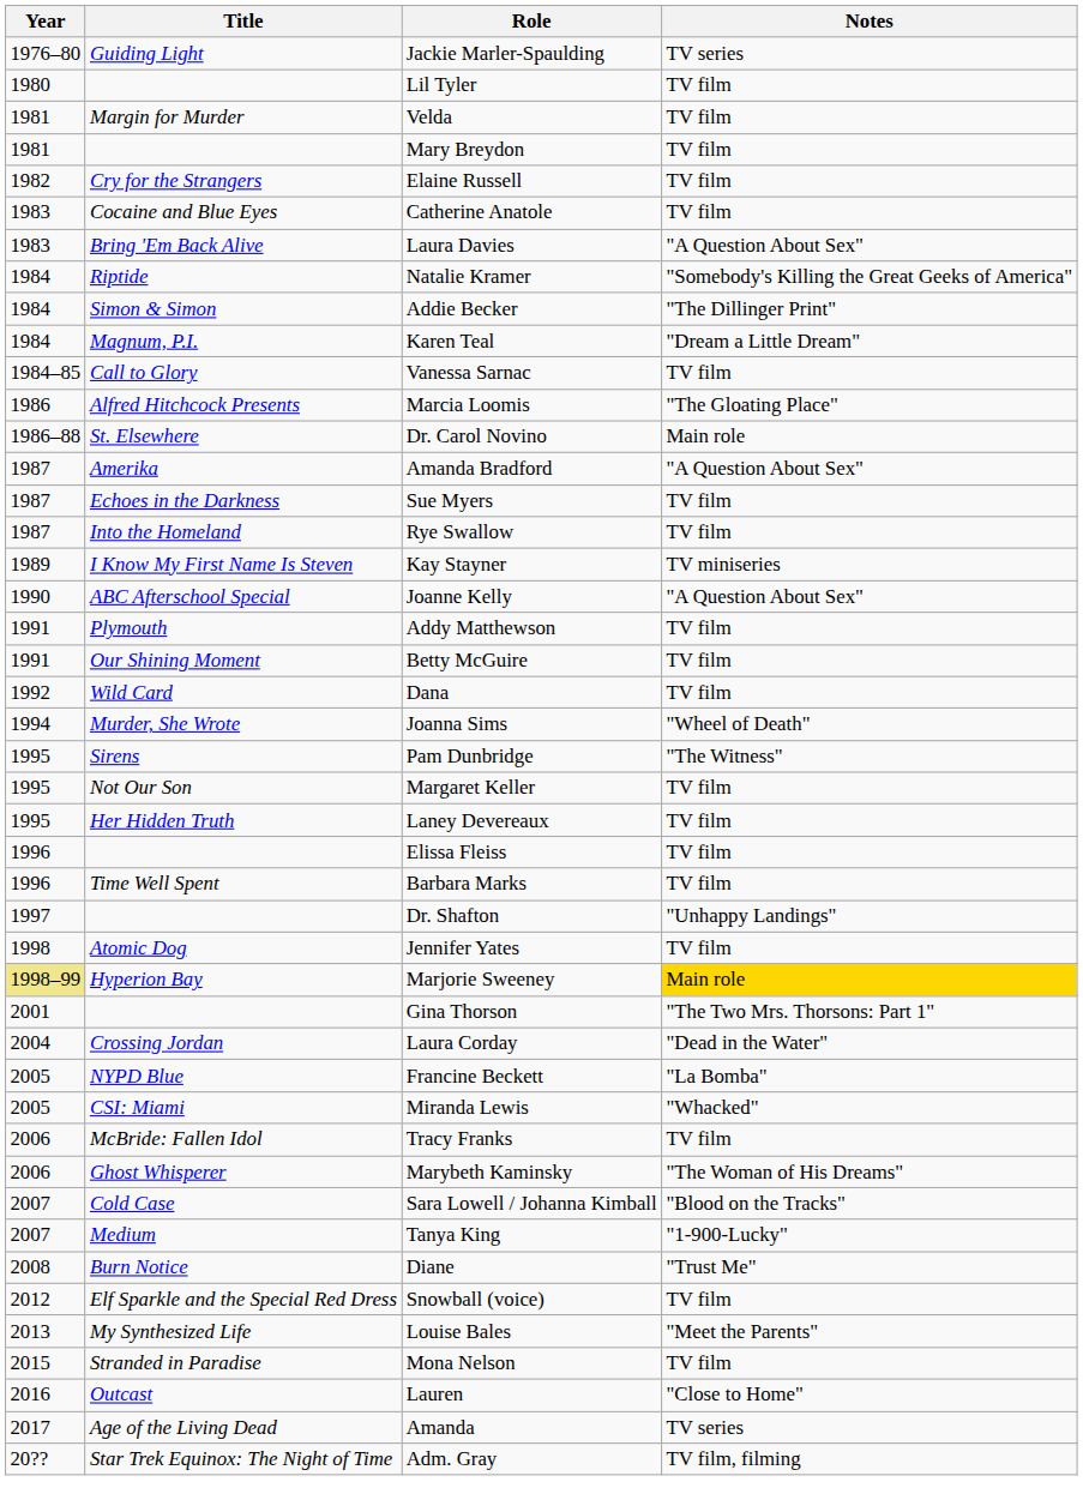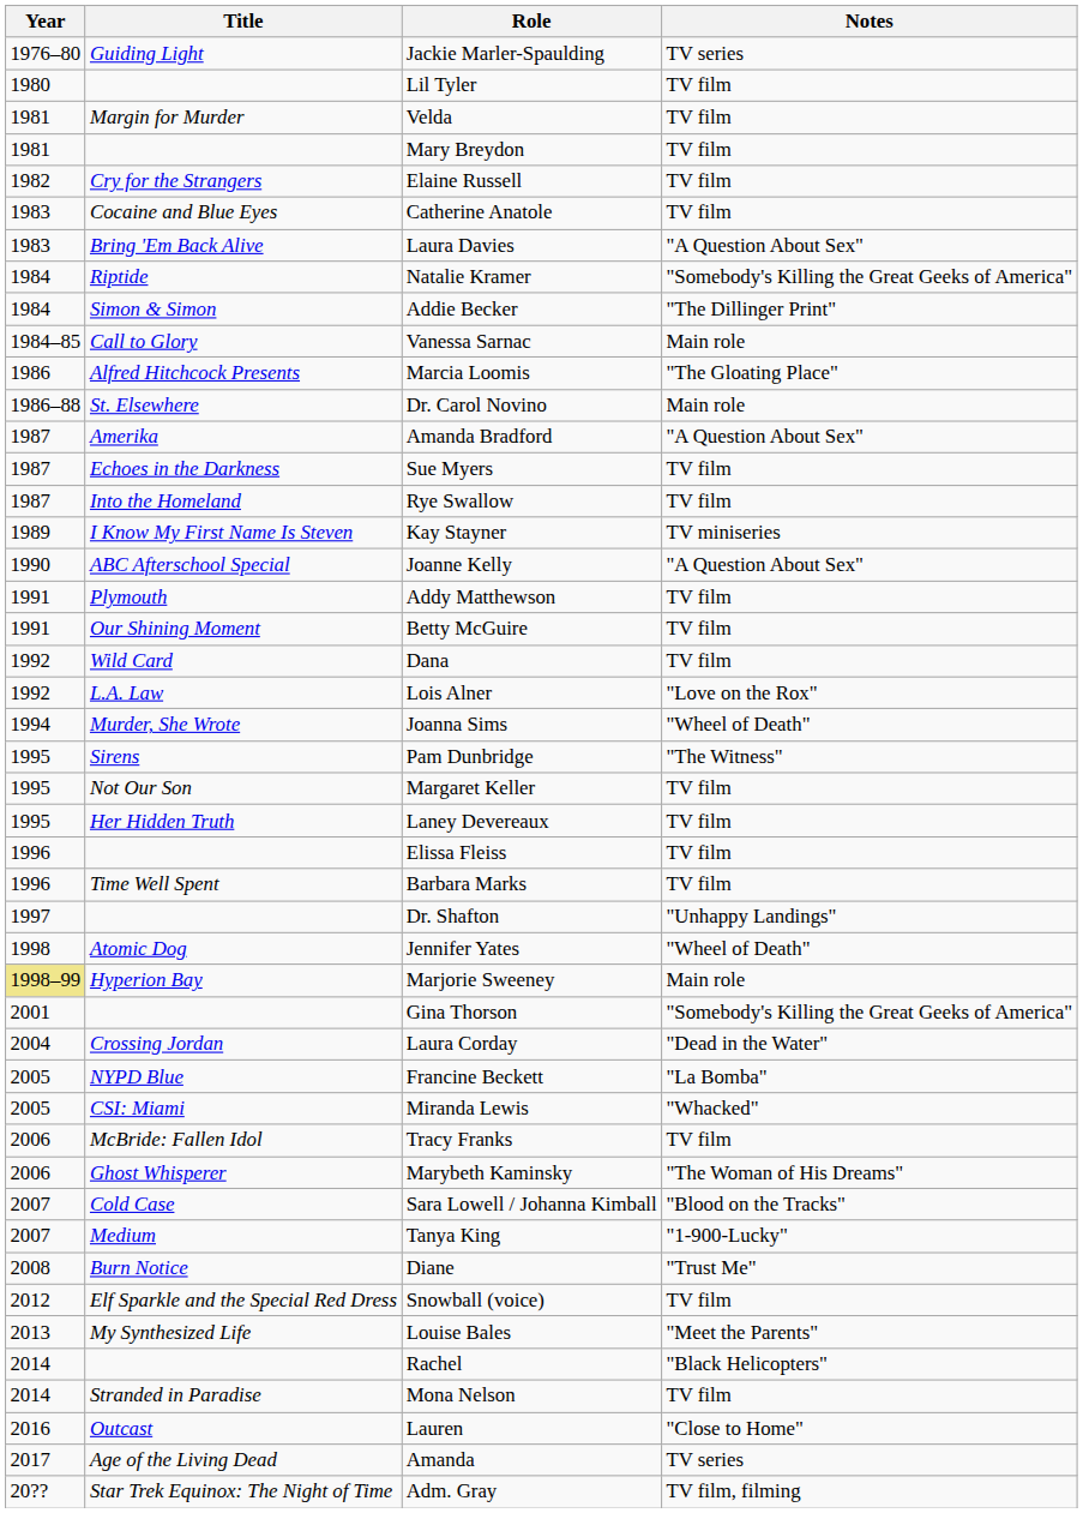- row: 1984 | Magnum, P.I. | Karen Teal | "Dream a Little Dream"
Vanessa Sarnac | Notes: TV film -> Main role
+ row: 1992 | L.A. Law | Lois Alner | "Love on the Rox"
Jennifer Yates | Notes: TV film -> "Wheel of Death"
Marjorie Sweeney | Notes: gold background -> no background
Gina Thorson | Notes: "The Two Mrs. Thorsons: Part 1" -> "Somebody's Killing the Great Geeks of America"
+ row: 2014 | Rachel | "Black Helicopters"
Mona Nelson | Year: 2015 -> 2014
